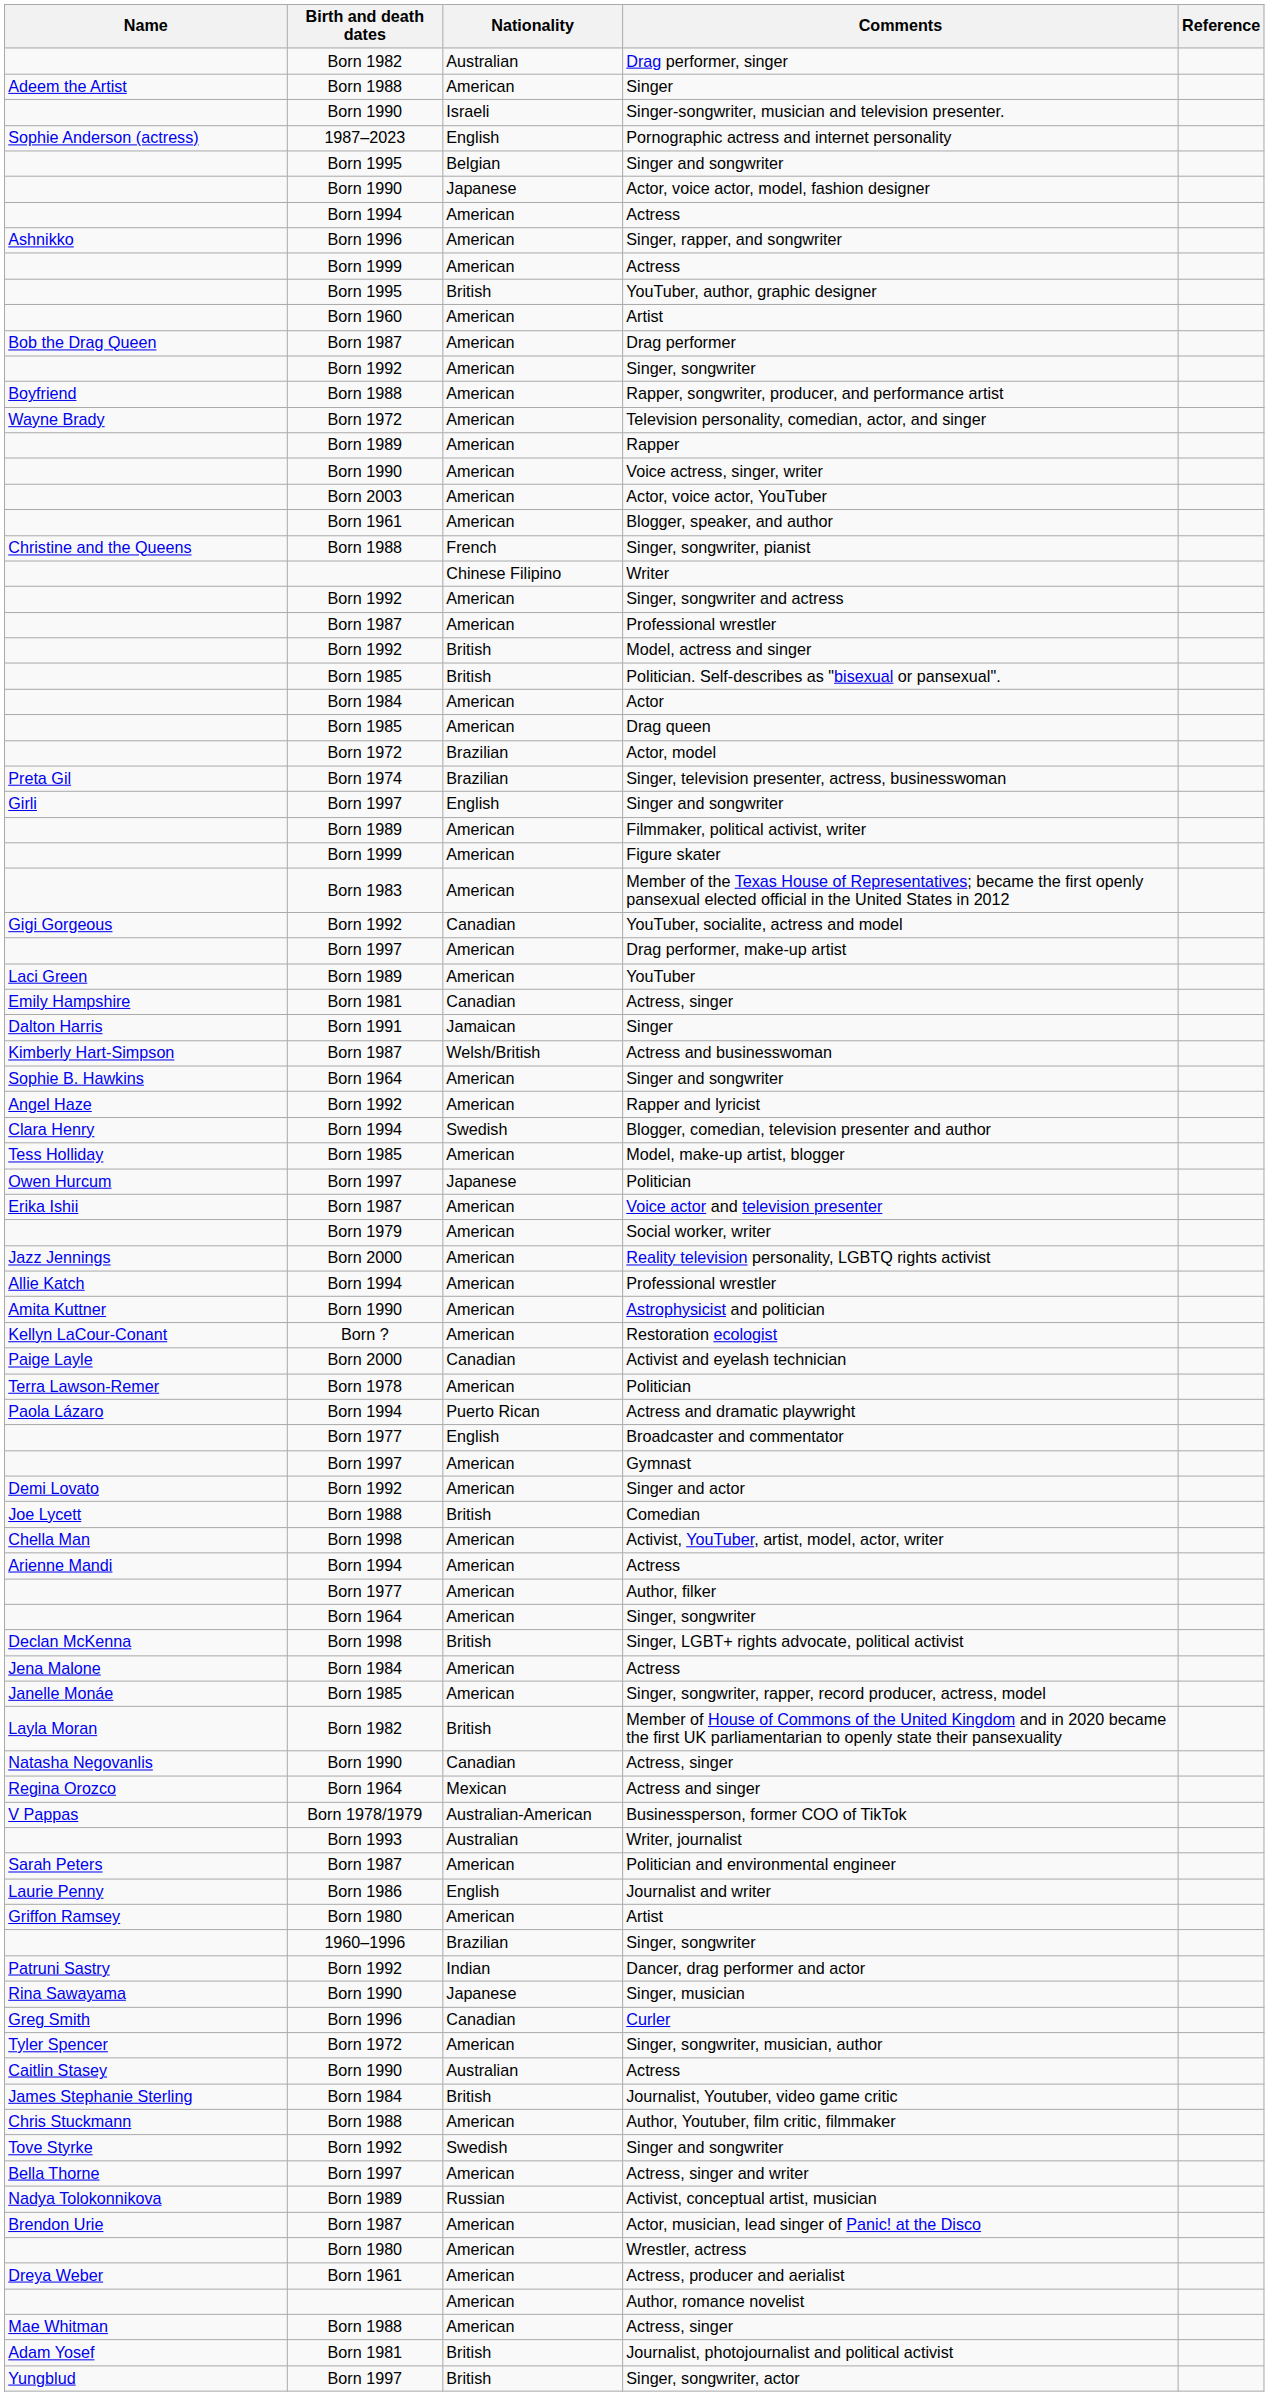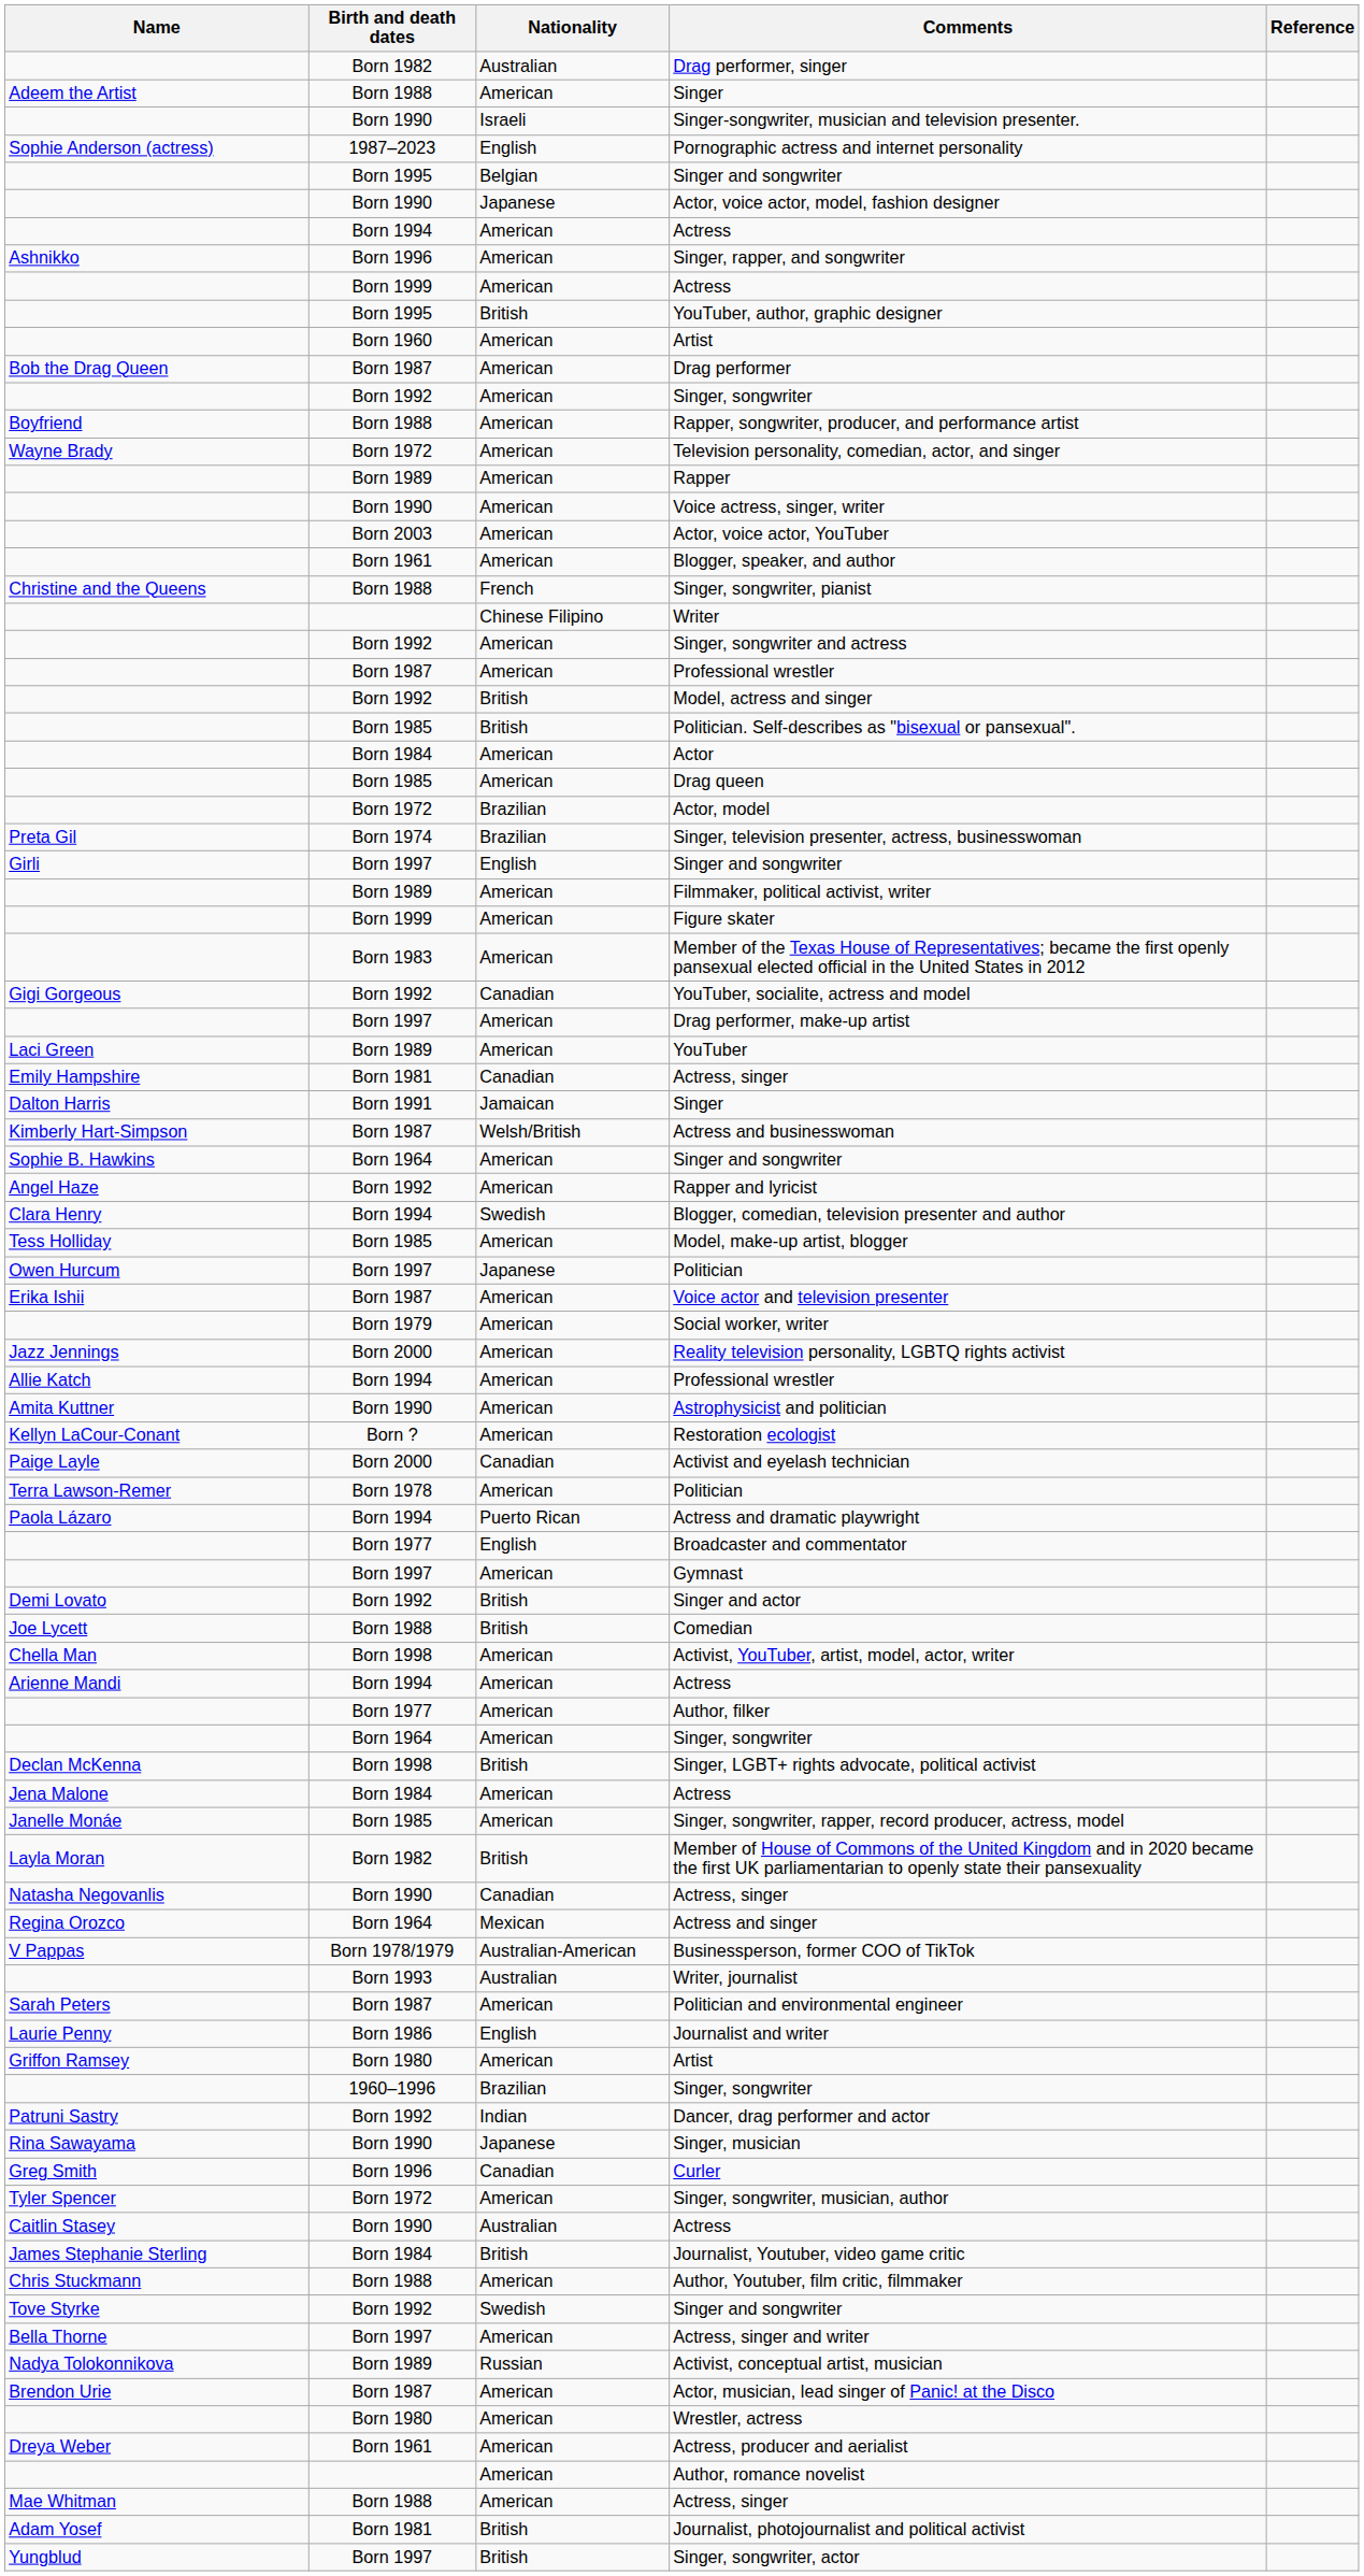Singer and actor | Nationality: American -> British
